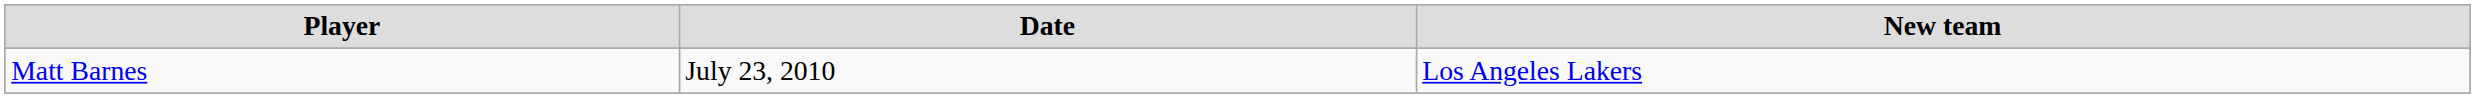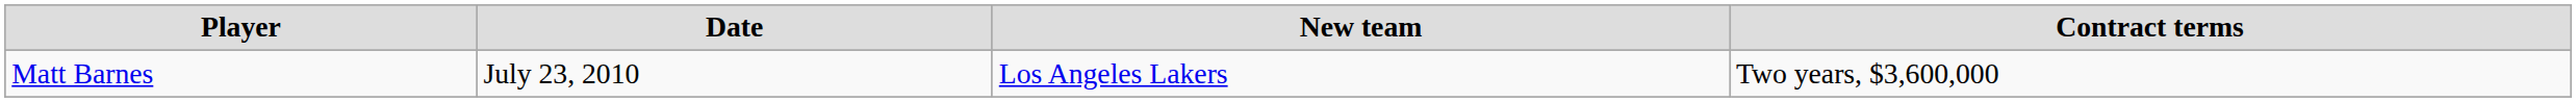+ column: Contract terms | Two years, $3,600,000
